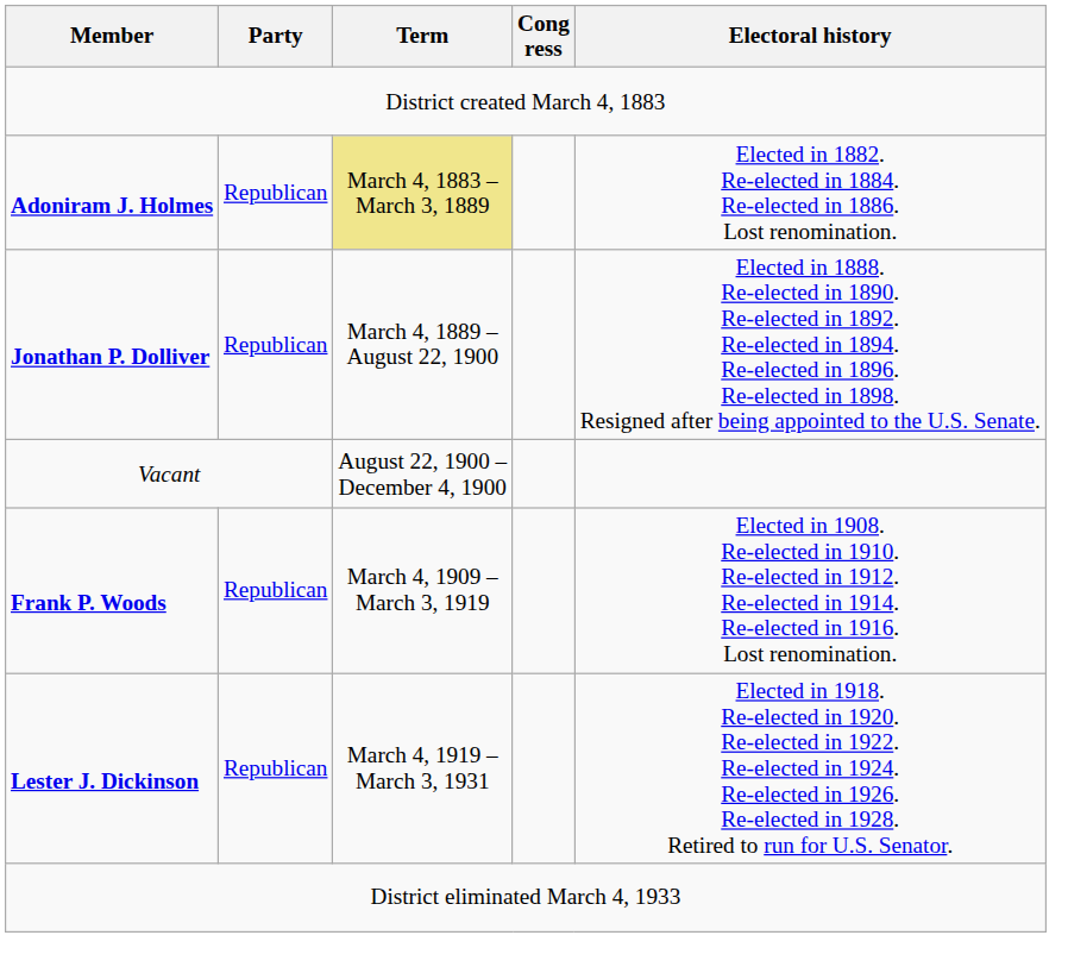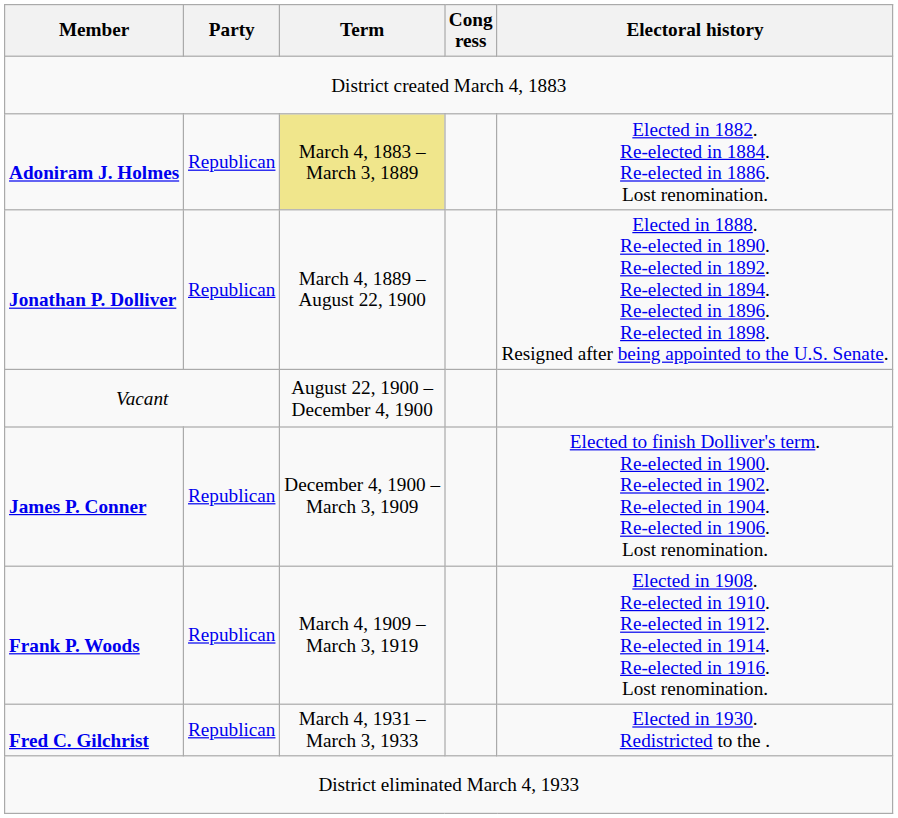+ row: James P. Conner | Republican | December 4, 1900 – March 3, 1909 | Elected to finish Dolliver's term. Re-elected in 1900. Re-elected in 1902. Re-elected in 1904. Re-elected in 1906. Lost renomination.
- row: Lester J. Dickinson | Republican | March 4, 1919 – March 3, 1931 | Elected in 1918. Re-elected in 1920. Re-elected in 1922. Re-elected in 1924. Re-elected in 1926. Re-elected in 1928. Retired to run for U.S. Senator.
+ row: Fred C. Gilchrist | Republican | March 4, 1931 – March 3, 1933 | Elected in 1930. Redistricted to the .
